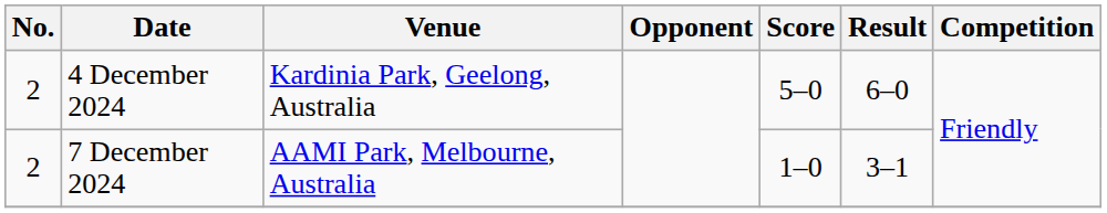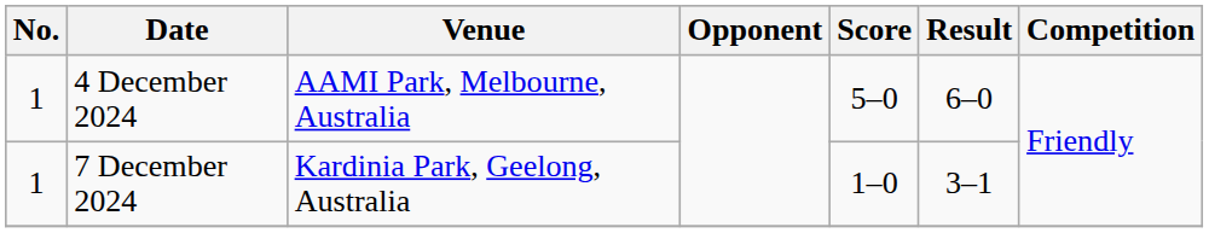4 December 2024 | No.: 2 -> 1
4 December 2024 | Venue: Kardinia Park, Geelong, Australia -> AAMI Park, Melbourne, Australia
7 December 2024 | No.: 2 -> 1
7 December 2024 | Venue: AAMI Park, Melbourne, Australia -> Kardinia Park, Geelong, Australia
